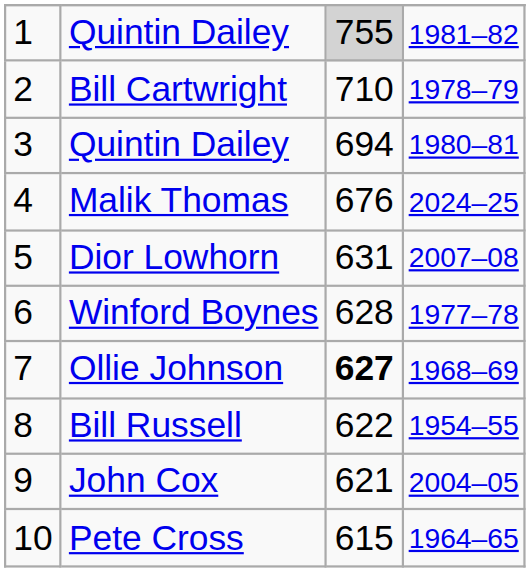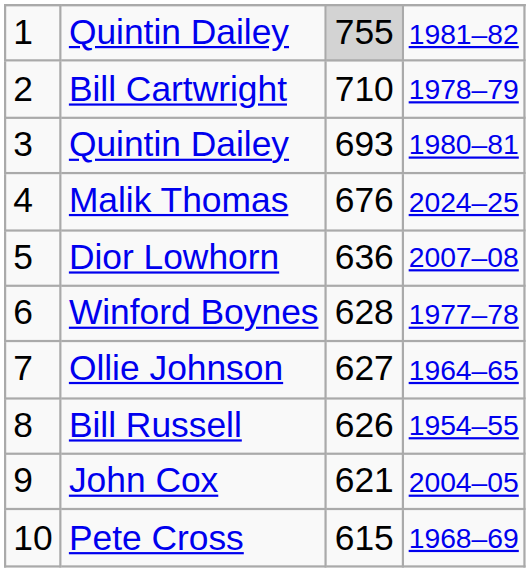3 / Quintin Dailey | column 3: 694 -> 693
Dior Lowhorn | column 3: 631 -> 636
Ollie Johnson | column 3: bold -> normal
Ollie Johnson | column 4: 1968–69 -> 1964–65
Bill Russell | column 3: 622 -> 626
Pete Cross | column 4: 1964–65 -> 1968–69
